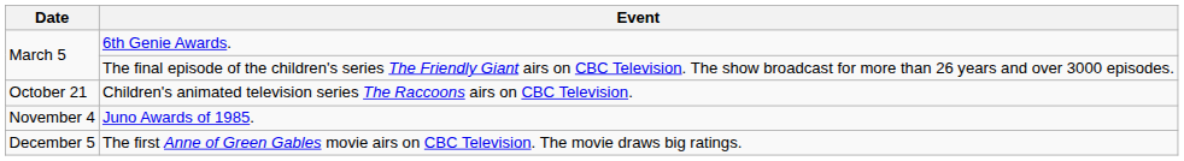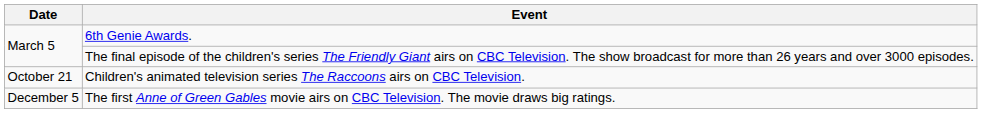- row: November 4 | Juno Awards of 1985.
